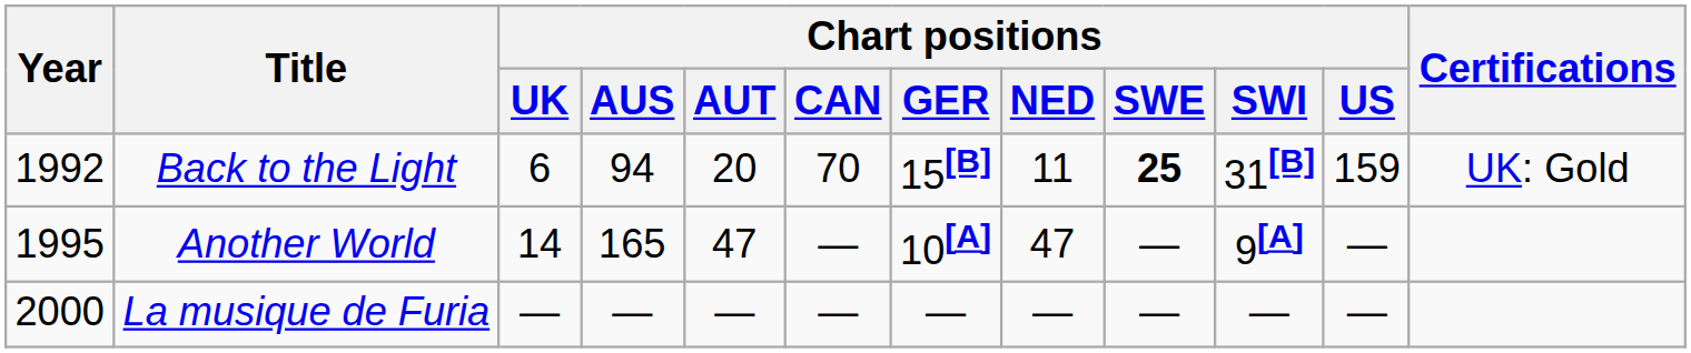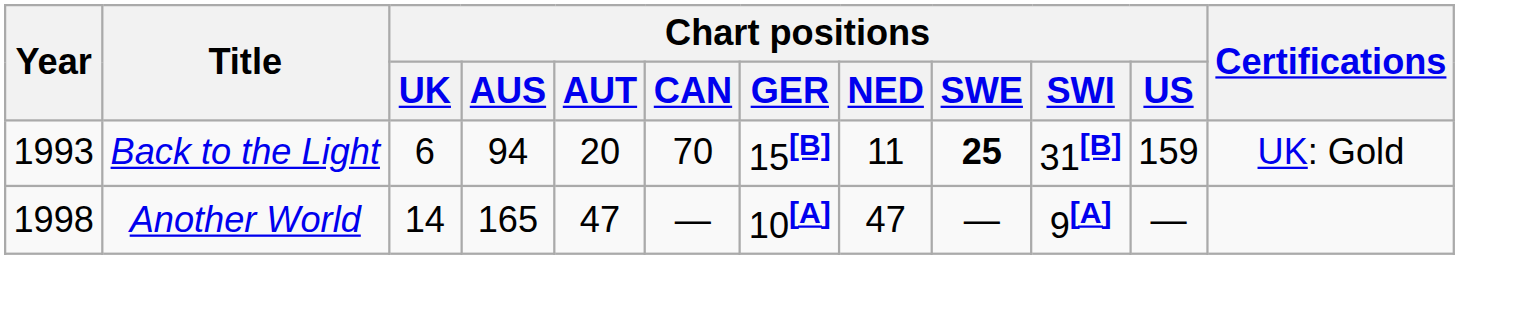Back to the Light | Year: 1992 -> 1993
Another World | Year: 1995 -> 1998
- row: 2000 | La musique de Furia | — | — | — | — | — | — | — | — | —
